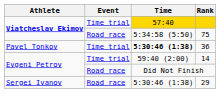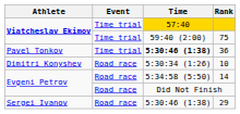75 | Event: Road race -> Time trial
75 | Time: 5:34:58 (5:50) -> 59:40 (2:00)
+ row: Dimitri Konyshev | Road race | 5:30:34 (1:26) | 10
14 | Event: Time trial -> Road race
14 | Time: 59:40 (2:00) -> 5:34:58 (5:50)
